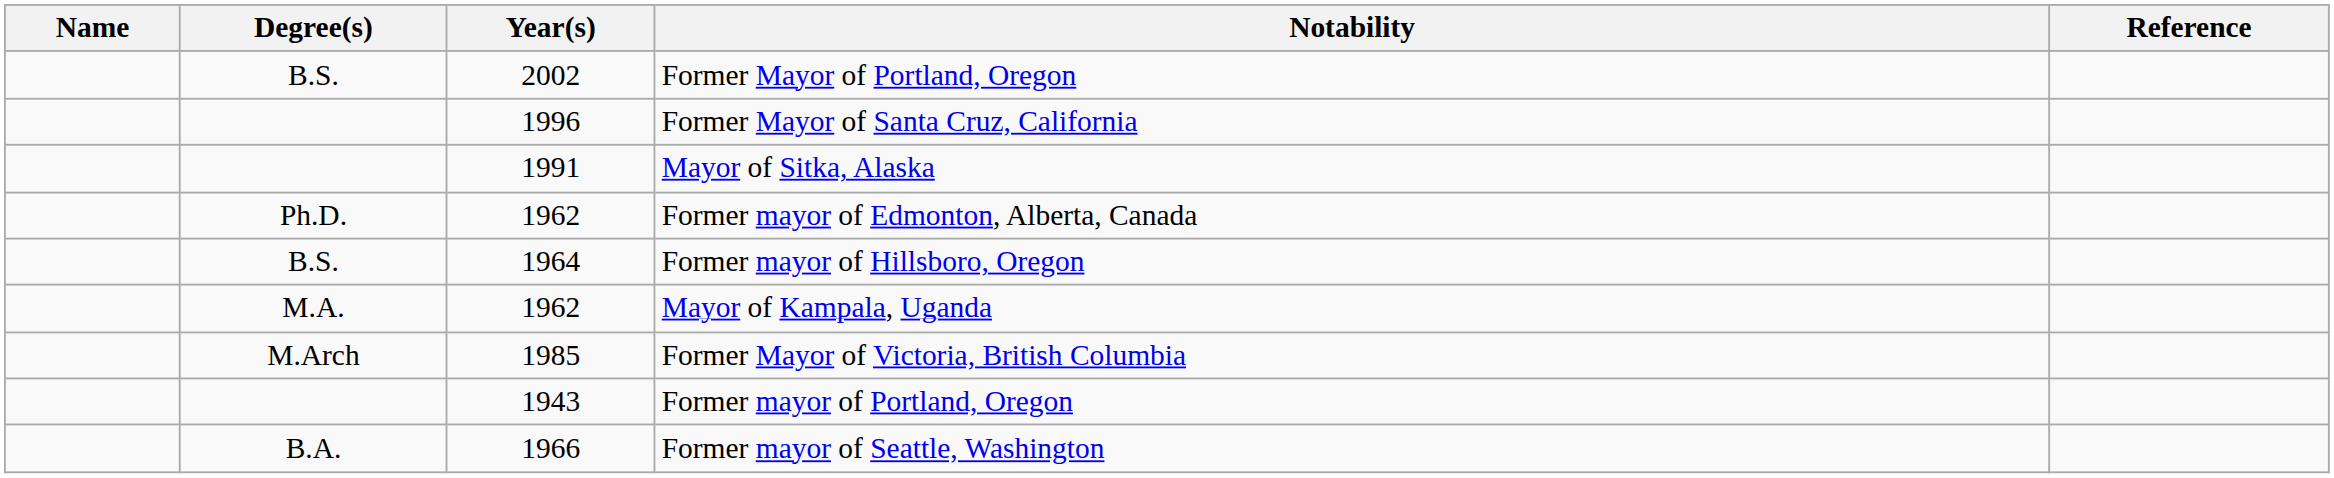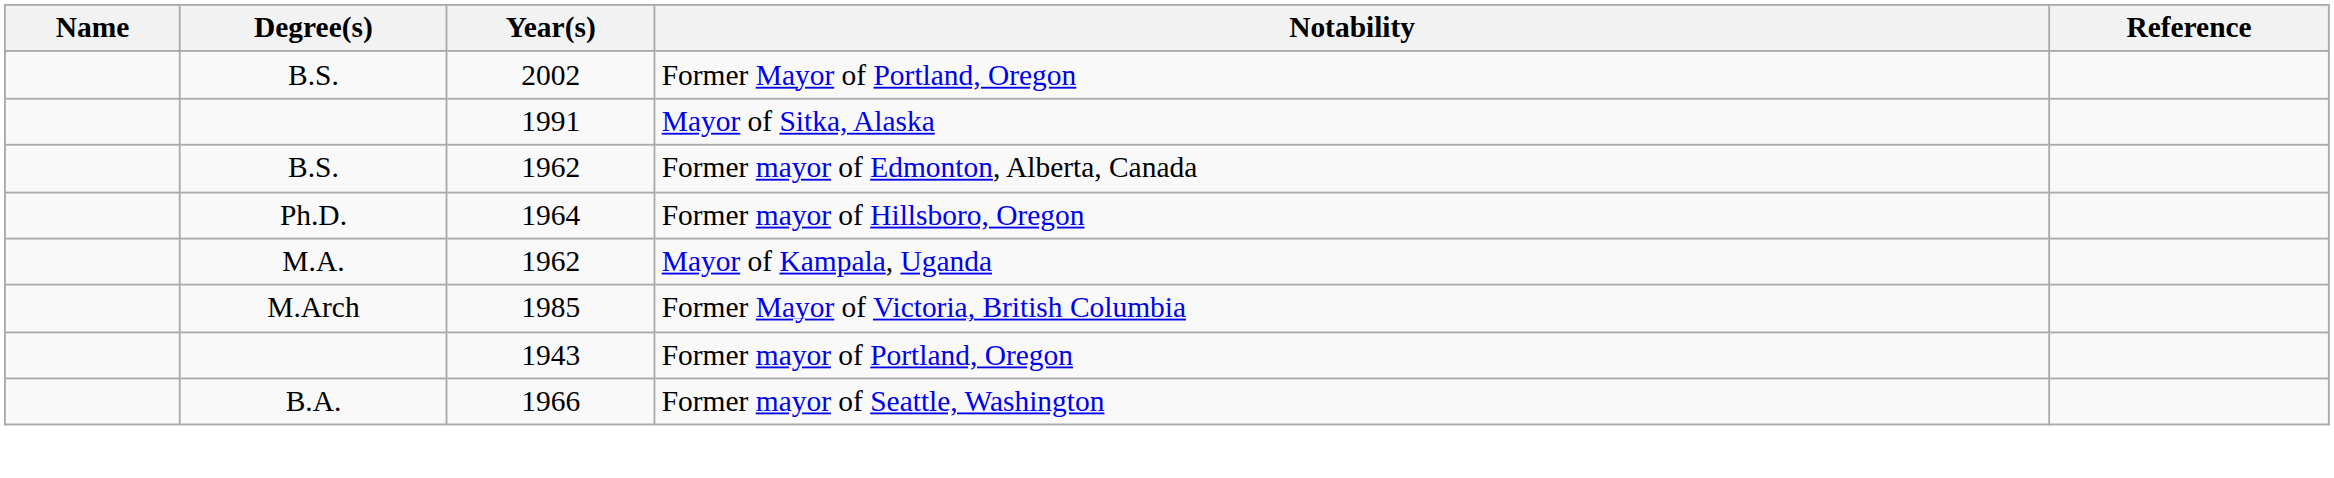- row: 1996 | Former Mayor of Santa Cruz, California
Former mayor of Edmonton, Alberta, Canada | Degree(s): Ph.D. -> B.S.
Former mayor of Hillsboro, Oregon | Degree(s): B.S. -> Ph.D.
